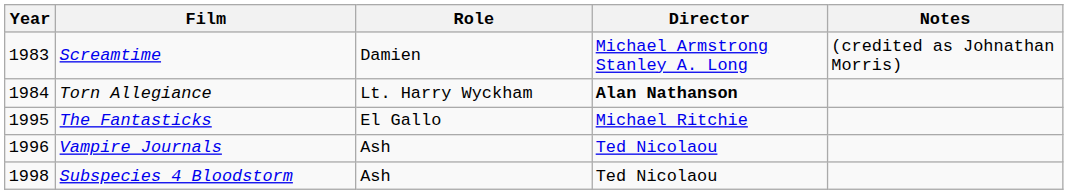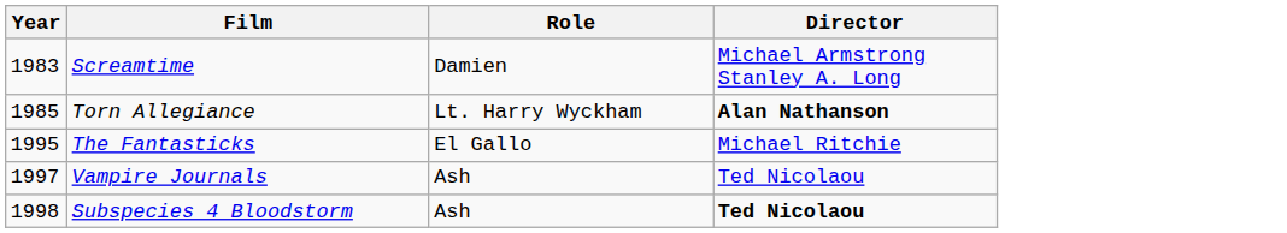- column: Notes | (credited as Johnathan Morris)
Torn Allegiance | Year: 1984 -> 1985
Vampire Journals | Year: 1996 -> 1997
Subspecies 4 Bloodstorm | Director: normal -> bold
